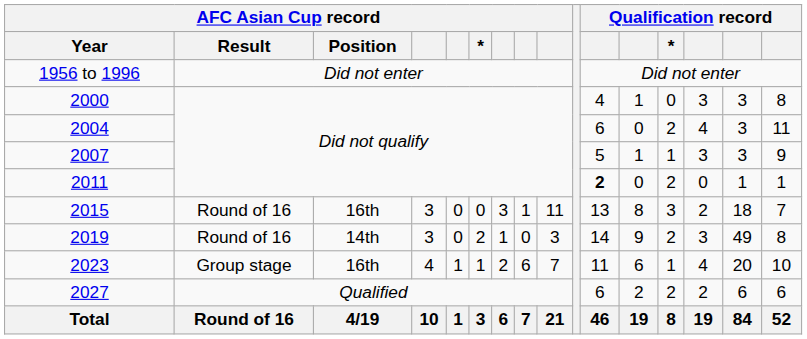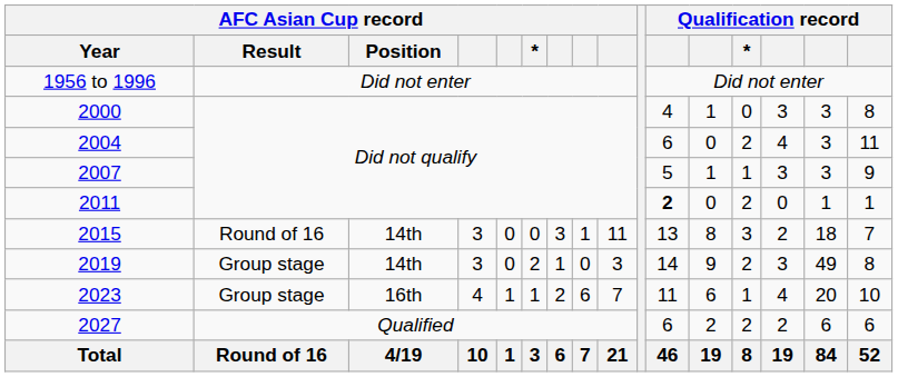2015 | AFC Asian Cup record / Position: 16th -> 14th
2019 | AFC Asian Cup record / Result: Round of 16 -> Group stage
